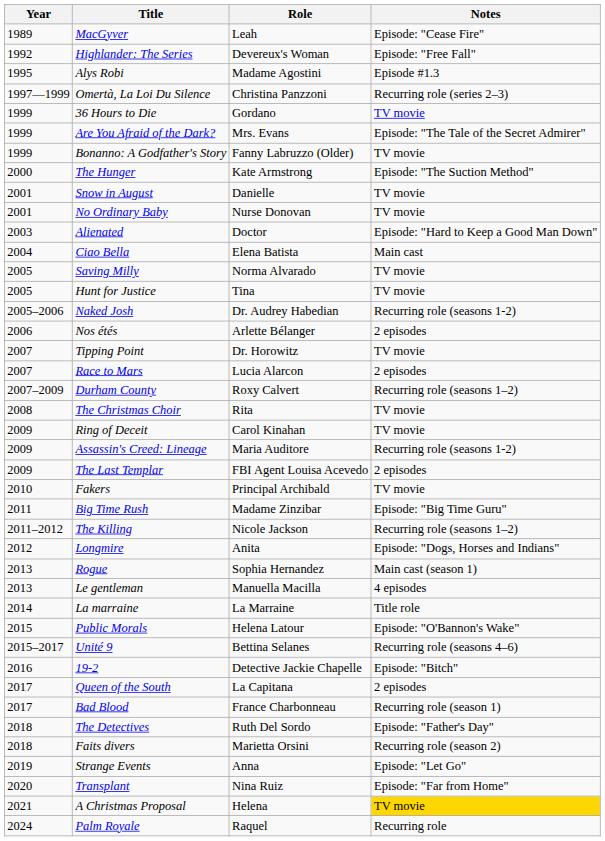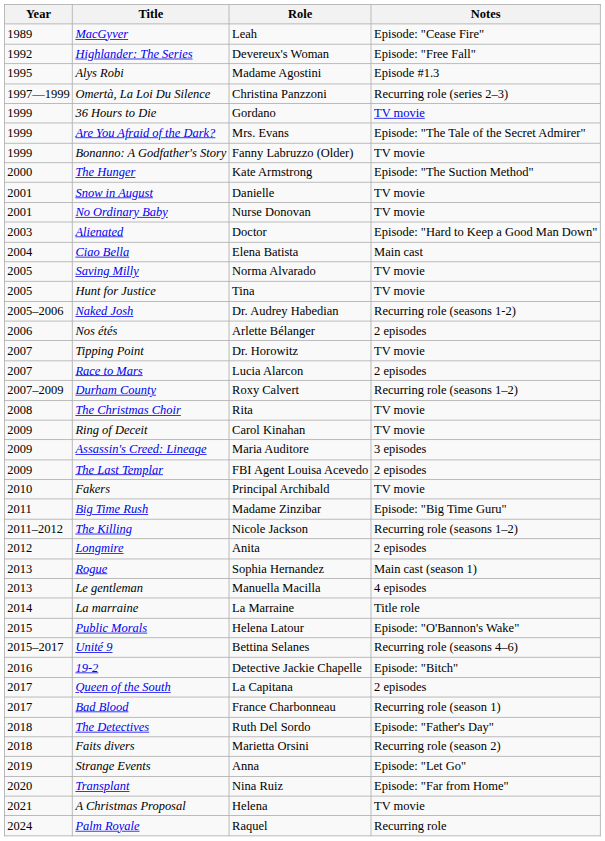Assassin's Creed: Lineage | Notes: Recurring role (seasons 1-2) -> 3 episodes
Longmire | Notes: Episode: "Dogs, Horses and Indians" -> 2 episodes
A Christmas Proposal | Notes: gold background -> no background
